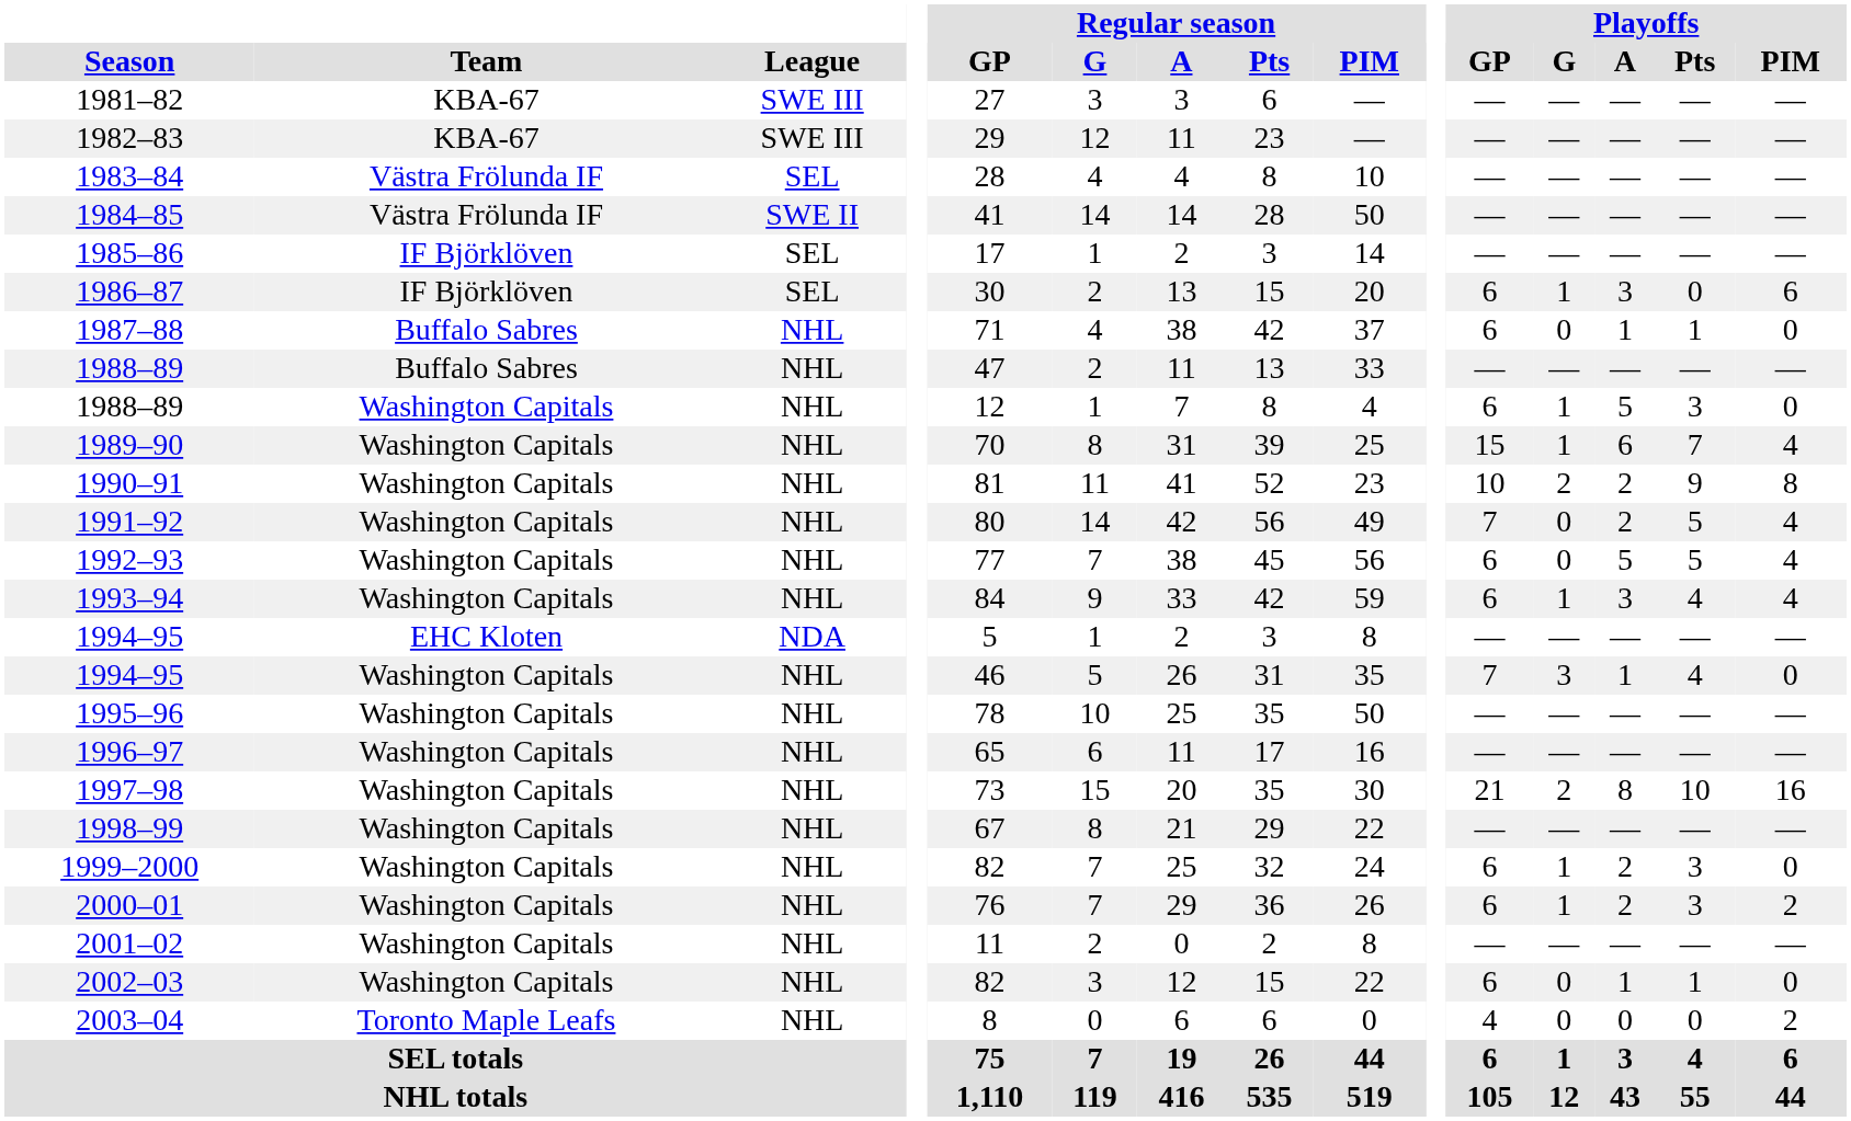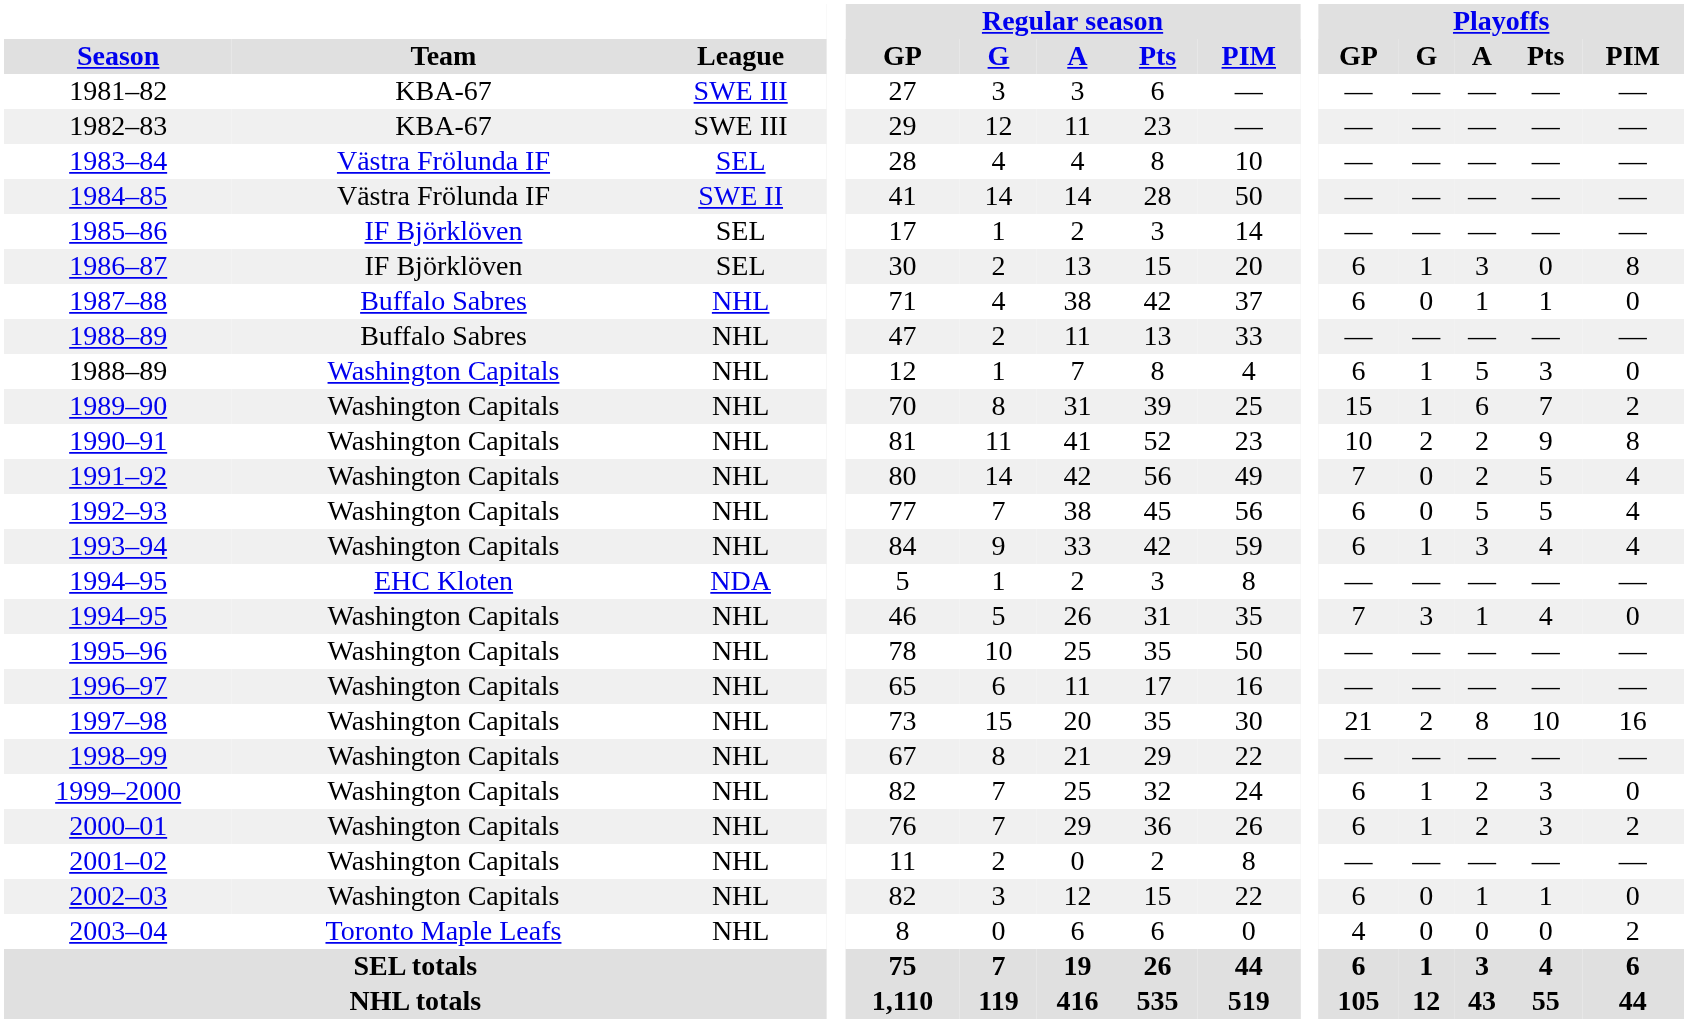1986–87 | Playoffs / PIM: 6 -> 8
1989–90 | Playoffs / PIM: 4 -> 2
